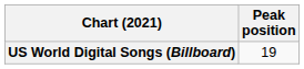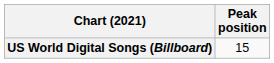US World Digital Songs (Billboard) | Peak position: 19 -> 15
